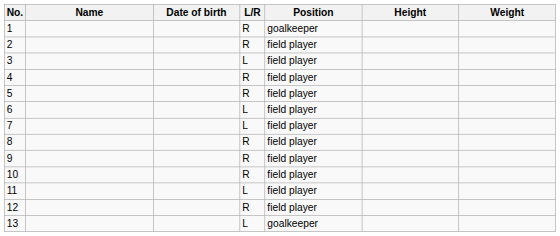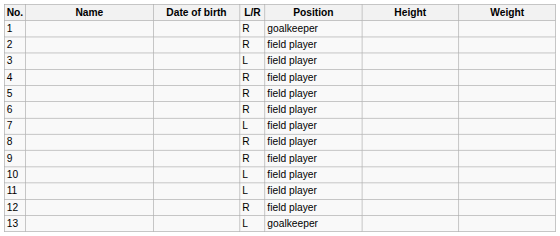6 | L/R: L -> R
10 | L/R: R -> L
